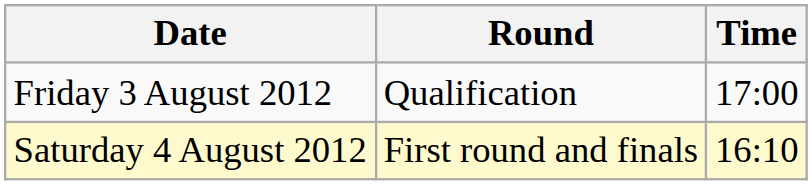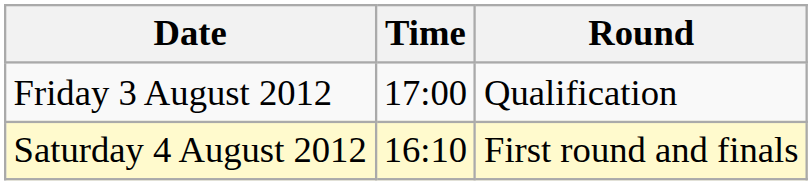columns swapped: Time <-> Round
